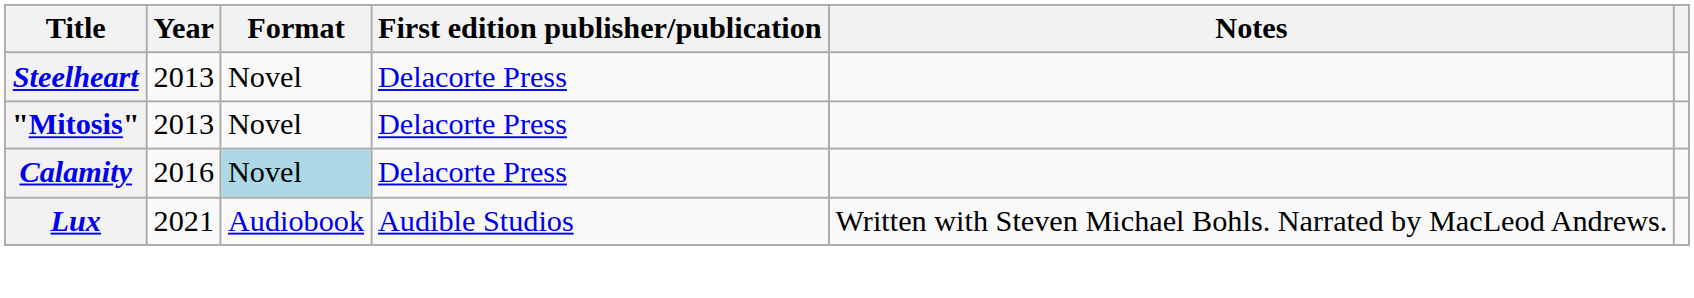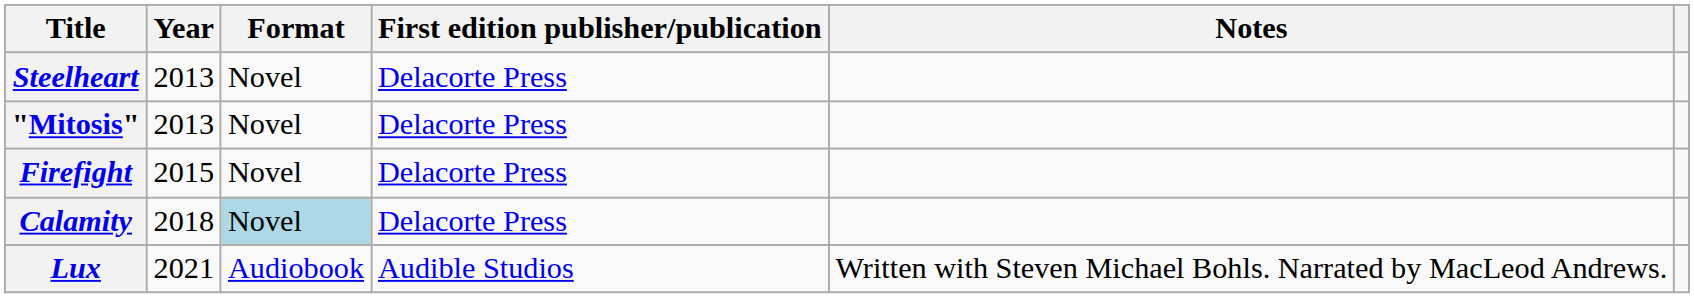+ row: Firefight | 2015 | Novel | Delacorte Press
Calamity | Year: 2016 -> 2018
